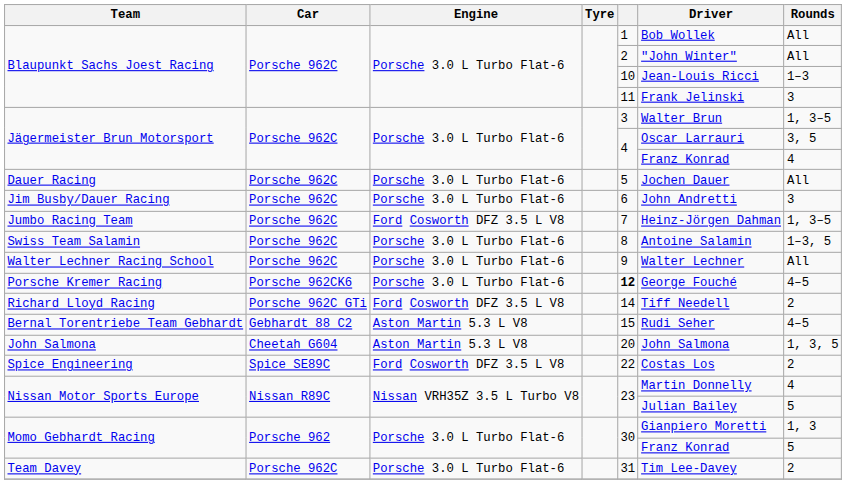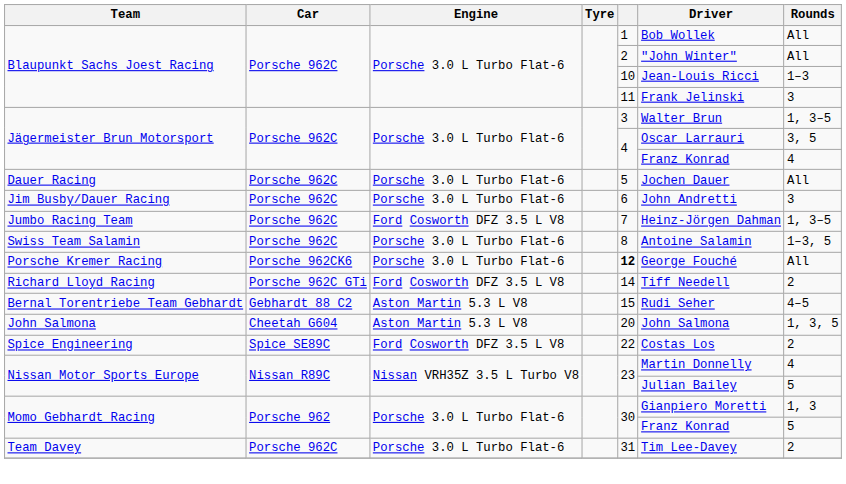- row: Walter Lechner Racing School | Porsche 962C | Porsche 3.0 L Turbo Flat-6 | 9 | Walter Lechner | All
Porsche Kremer Racing | Rounds: 4–5 -> All
